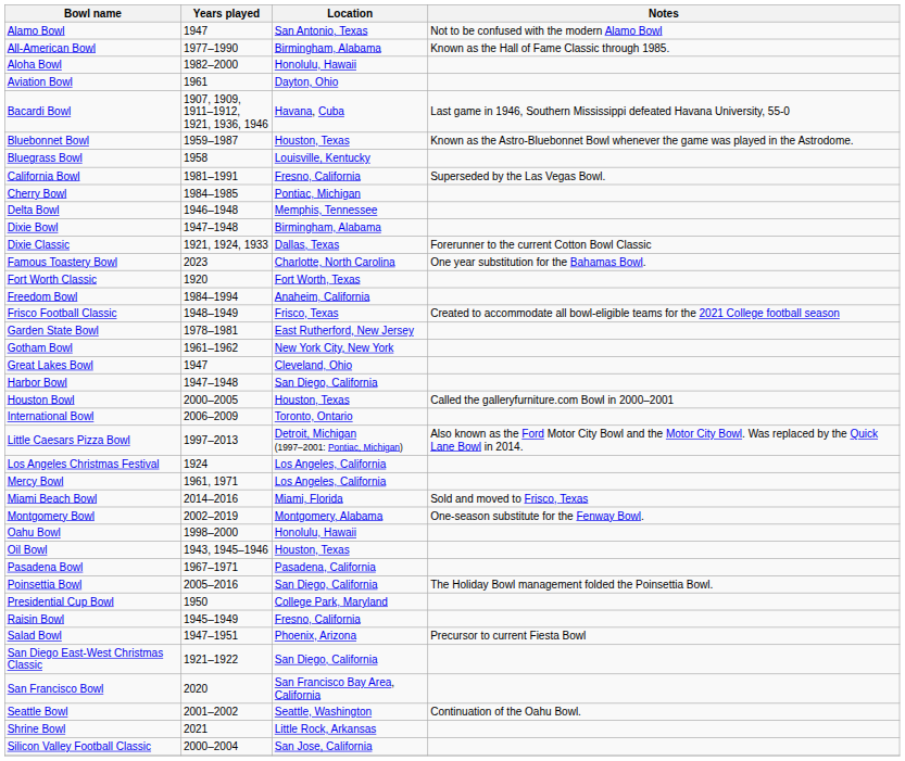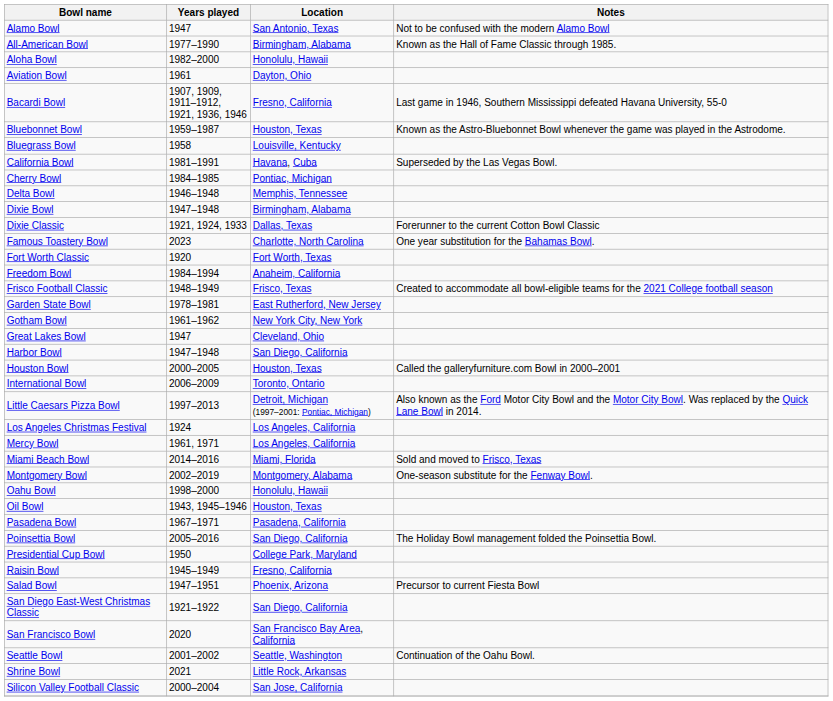Bacardi Bowl | Location: Havana, Cuba -> Fresno, California
California Bowl | Location: Fresno, California -> Havana, Cuba
